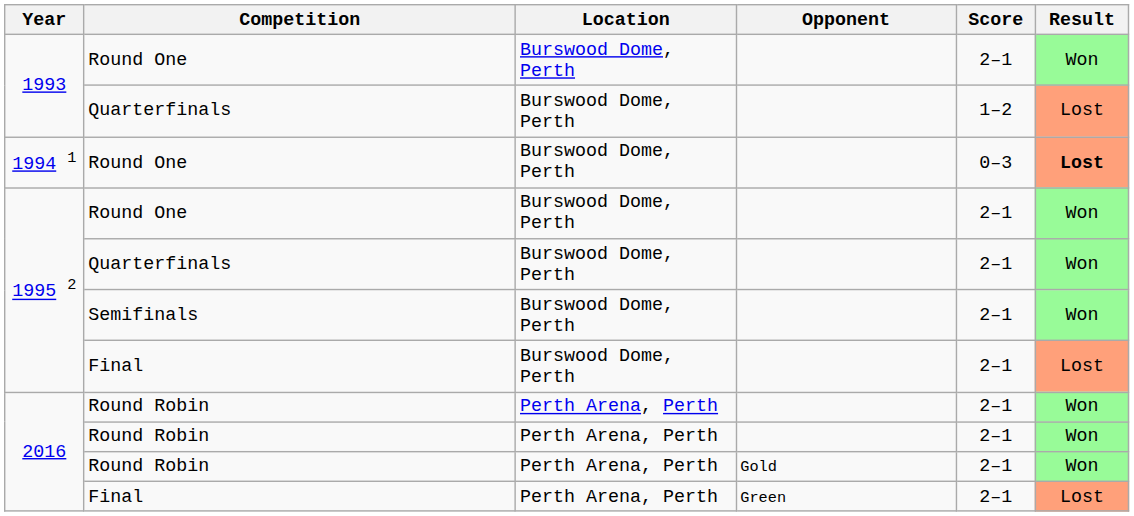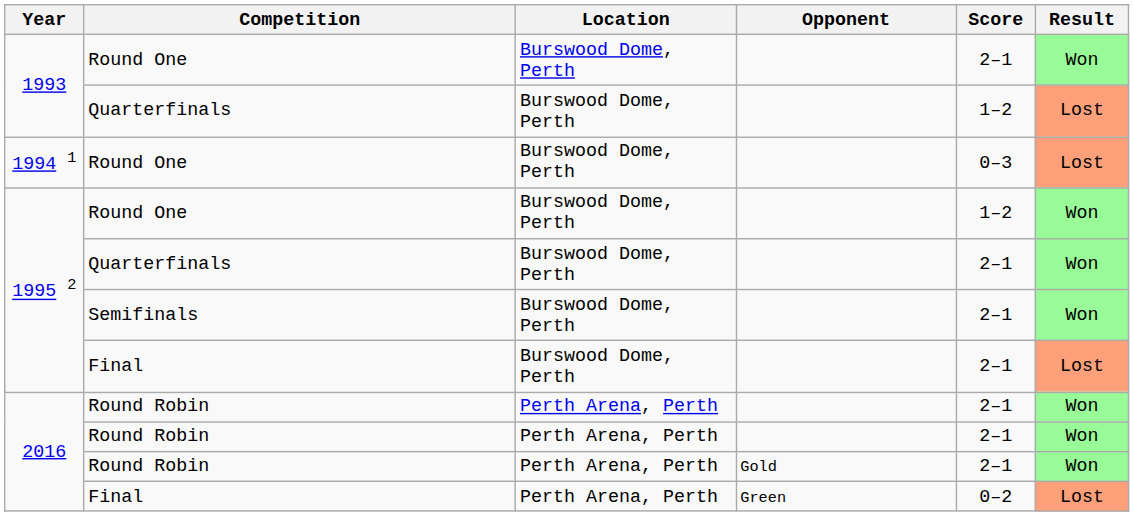1994 1 / Round One | Result: bold -> normal
1995 2 / Round One | Score: 2–1 -> 1–2
2016 / Final | Score: 2–1 -> 0–2
